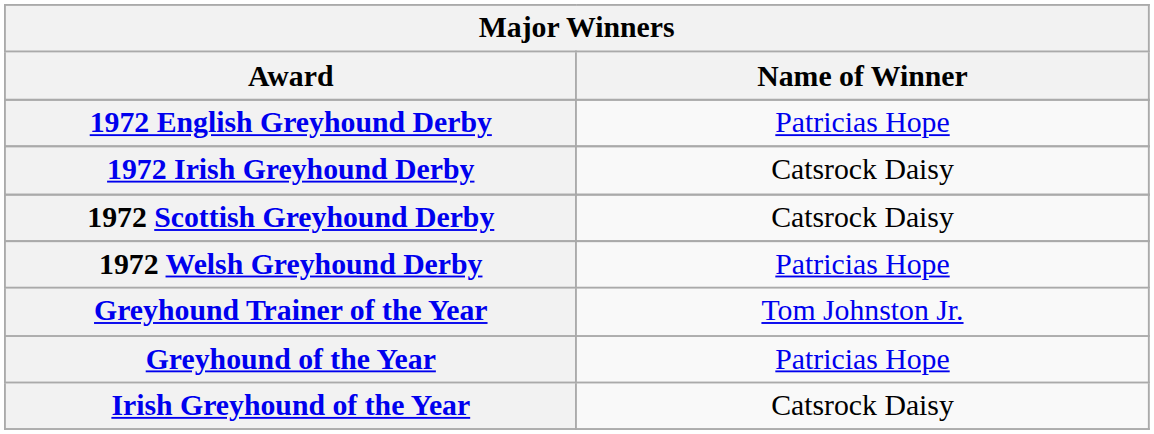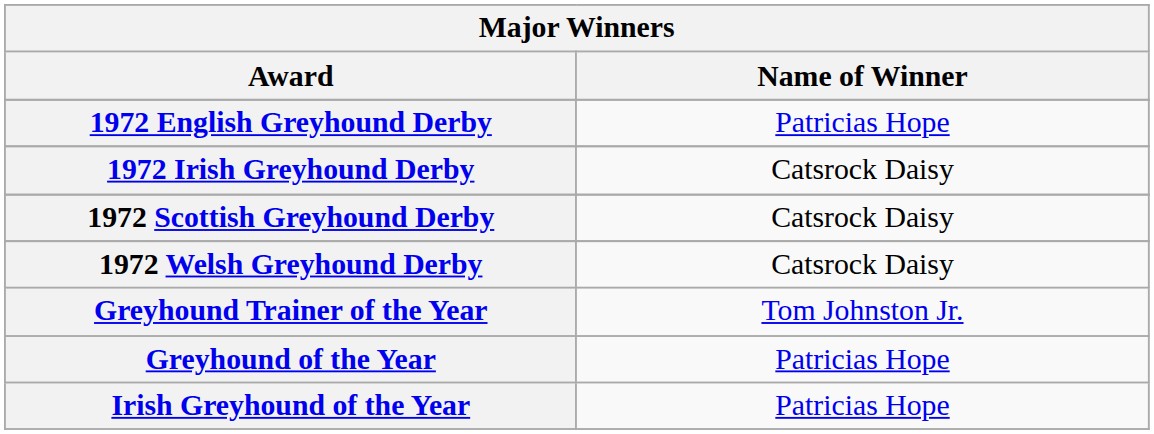1972 Welsh Greyhound Derby | Name of Winner: Patricias Hope -> Catsrock Daisy
Irish Greyhound of the Year | Name of Winner: Catsrock Daisy -> Patricias Hope
